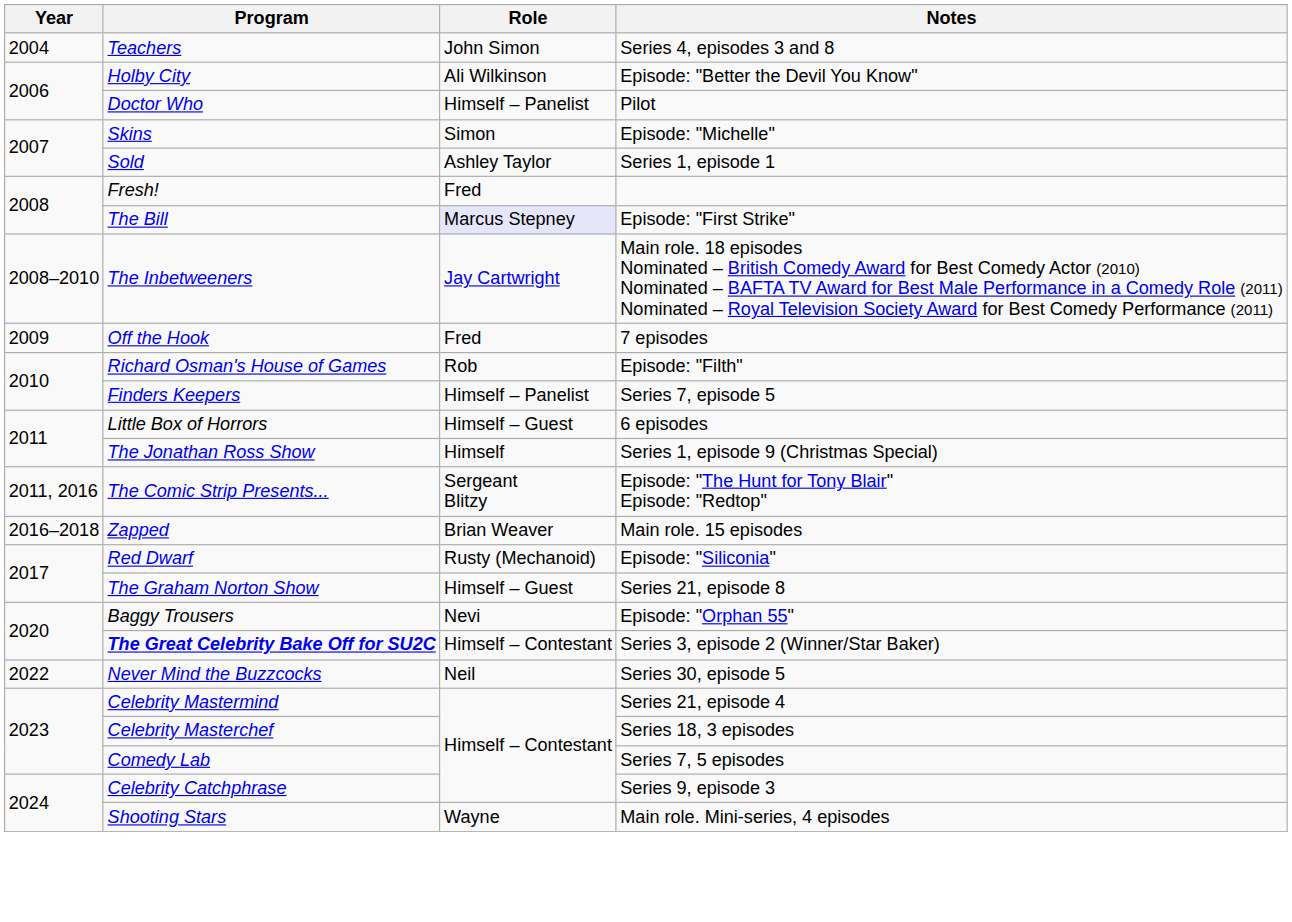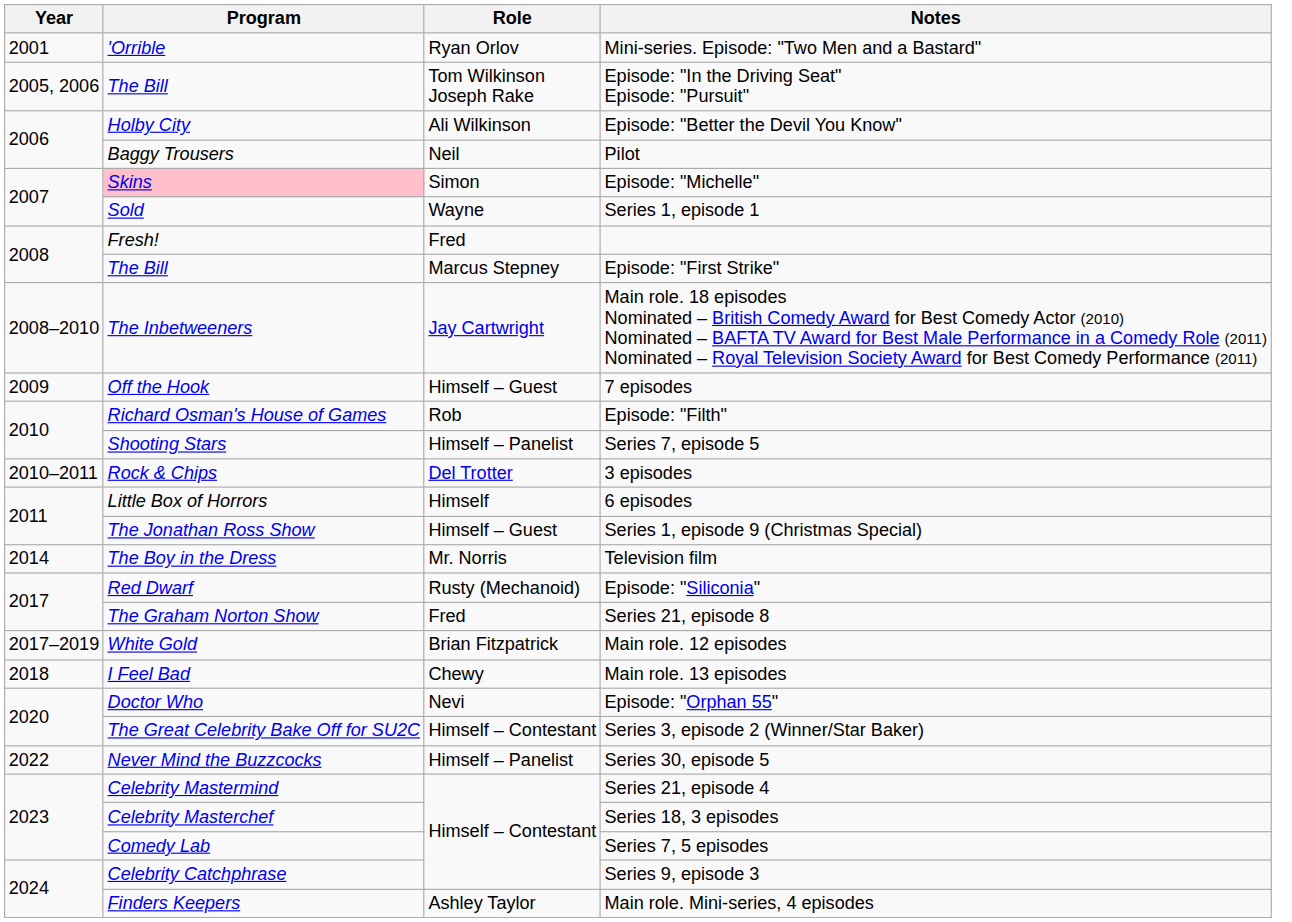+ row: 2001 | 'Orrible | Ryan Orlov | Mini-series. Episode: "Two Men and a Bastard"
- row: 2004 | Teachers | John Simon | Series 4, episodes 3 and 8
+ row: 2005, 2006 | The Bill | Tom Wilkinson Joseph Rake | Episode: "In the Driving Seat" Episode: "Pursuit"
Pilot | Program: Doctor Who -> Baggy Trousers
Pilot | Role: Himself – Panelist -> Neil
Episode: "Michelle" | Program: no background -> pink background
Series 1, episode 1 | Role: Ashley Taylor -> Wayne
Episode: "First Strike" | Role: lavender background -> no background
7 episodes | Role: Fred -> Himself – Guest
Series 7, episode 5 | Program: Finders Keepers -> Shooting Stars
+ row: 2010–2011 | Rock & Chips | Del Trotter | 3 episodes
6 episodes | Role: Himself – Guest -> Himself
Series 1, episode 9 (Christmas Special) | Role: Himself -> Himself – Guest
- row: 2011, 2016 | The Comic Strip Presents... | Sergeant Blitzy | Episode: "The Hunt for Tony Blair" Episode: "Redtop"
+ row: 2014 | The Boy in the Dress | Mr. Norris | Television film
- row: 2016–2018 | Zapped | Brian Weaver | Main role. 15 episodes
Series 21, episode 8 | Role: Himself – Guest -> Fred
+ row: 2017–2019 | White Gold | Brian Fitzpatrick | Main role. 12 episodes
+ row: 2018 | I Feel Bad | Chewy | Main role. 13 episodes
Episode: "Orphan 55" | Program: Baggy Trousers -> Doctor Who
Series 3, episode 2 (Winner/Star Baker) | Program: bold -> normal
Series 30, episode 5 | Role: Neil -> Himself – Panelist
Main role. Mini-series, 4 episodes | Program: Shooting Stars -> Finders Keepers
Main role. Mini-series, 4 episodes | Role: Wayne -> Ashley Taylor
